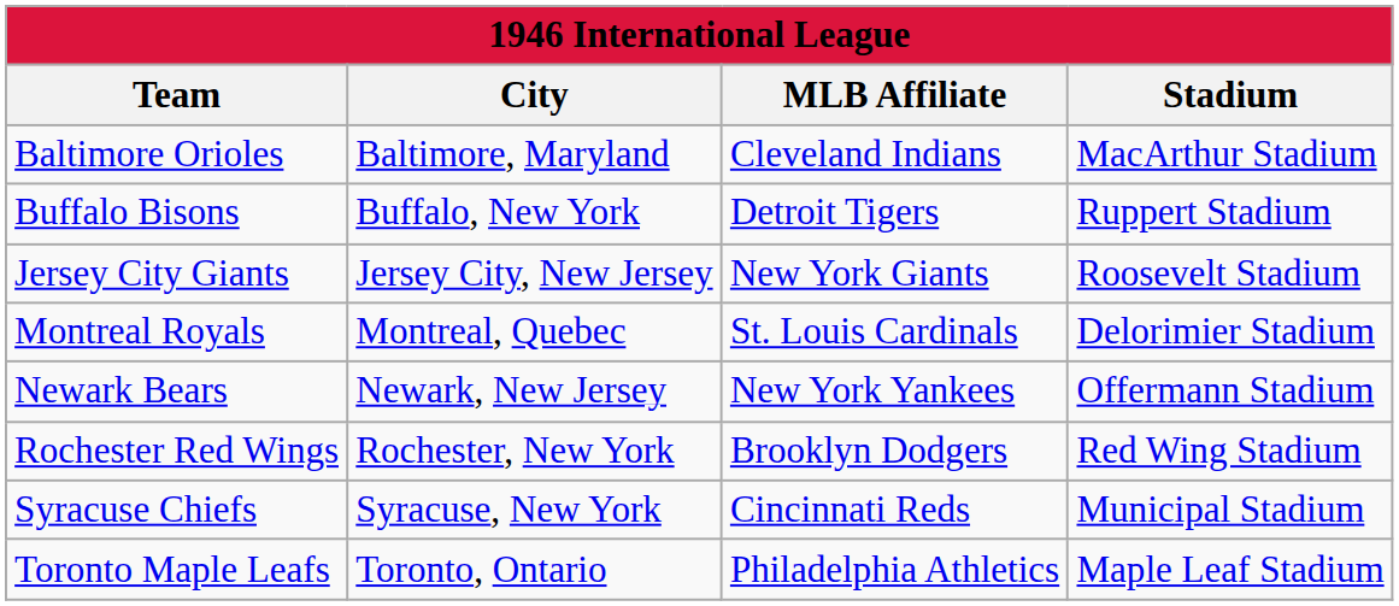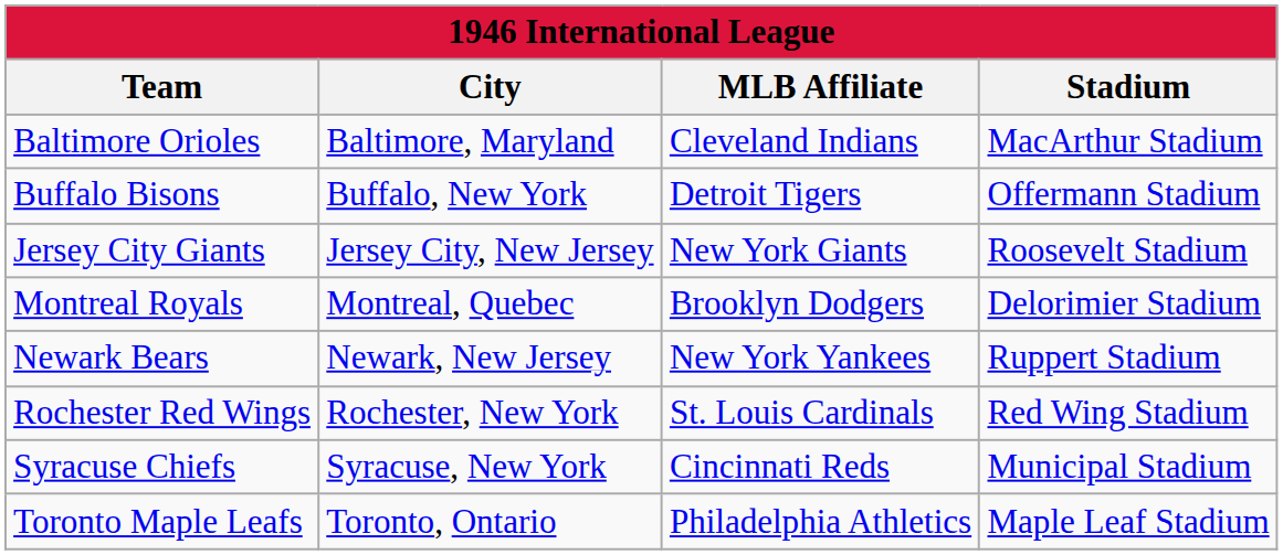Buffalo Bisons | Stadium: Ruppert Stadium -> Offermann Stadium
Montreal Royals | MLB Affiliate: St. Louis Cardinals -> Brooklyn Dodgers
Newark Bears | Stadium: Offermann Stadium -> Ruppert Stadium
Rochester Red Wings | MLB Affiliate: Brooklyn Dodgers -> St. Louis Cardinals
